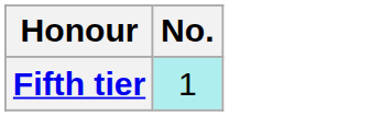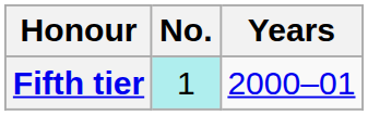+ column: Years | 2000–01
